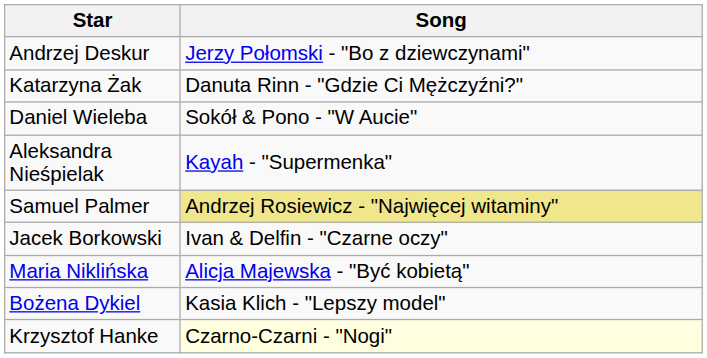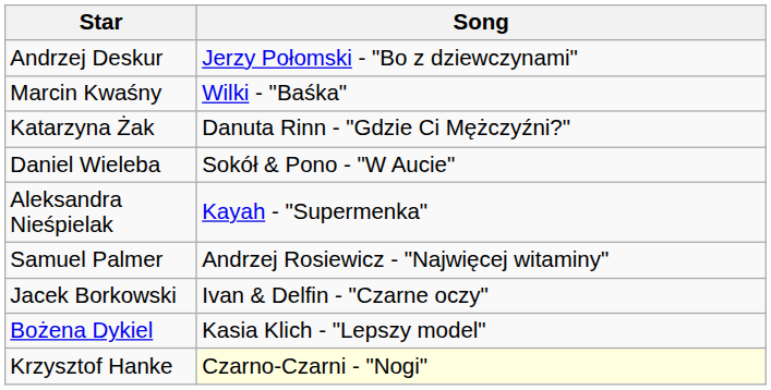+ row: Marcin Kwaśny | Wilki - "Baśka"
Samuel Palmer | Song: khaki background -> no background
- row: Maria Niklińska | Alicja Majewska - "Być kobietą"
